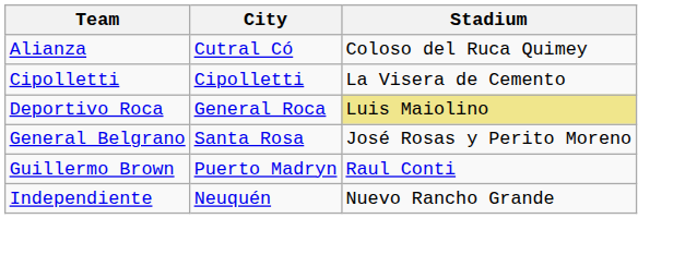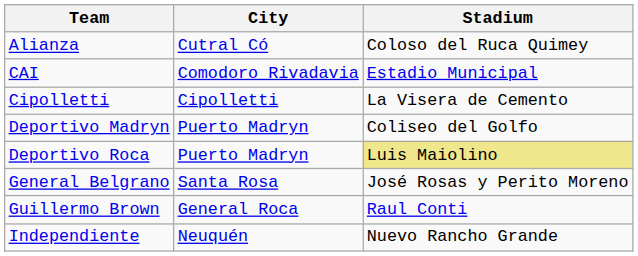+ row: CAI | Comodoro Rivadavia | Estadio Municipal
+ row: Deportivo Madryn | Puerto Madryn | Coliseo del Golfo
Deportivo Roca | City: General Roca -> Puerto Madryn
Guillermo Brown | City: Puerto Madryn -> General Roca
